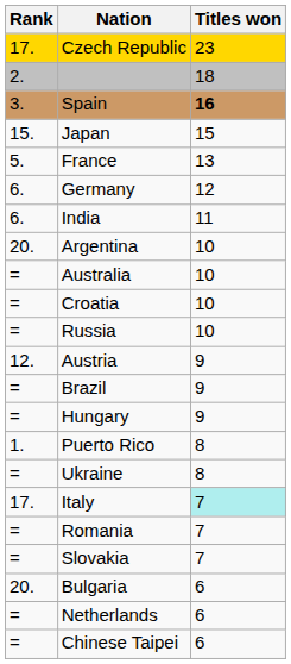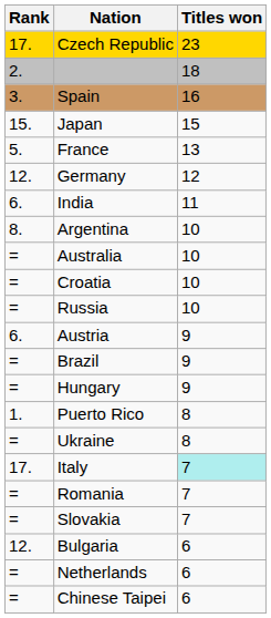Spain | Titles won: bold -> normal
Germany | Rank: 6. -> 12.
Argentina | Rank: 20. -> 8.
Austria | Rank: 12. -> 6.
Bulgaria | Rank: 20. -> 12.
